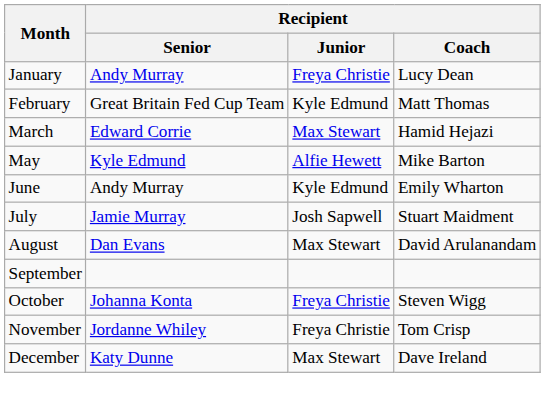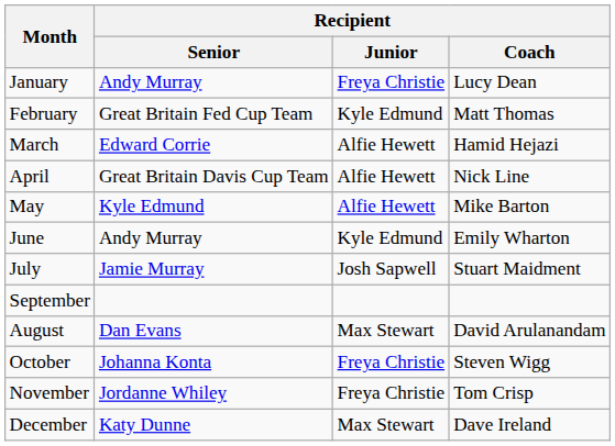March | Recipient / Junior: Max Stewart -> Alfie Hewett
+ row: April | Great Britain Davis Cup Team | Alfie Hewett | Nick Line
rows swapped: August <-> September
